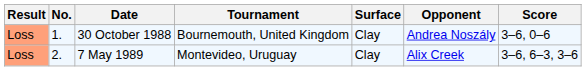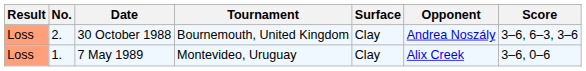30 October 1988 | No.: 1. -> 2.
30 October 1988 | Score: 3–6, 0–6 -> 3–6, 6–3, 3–6
7 May 1989 | No.: 2. -> 1.
7 May 1989 | Score: 3–6, 6–3, 3–6 -> 3–6, 0–6
